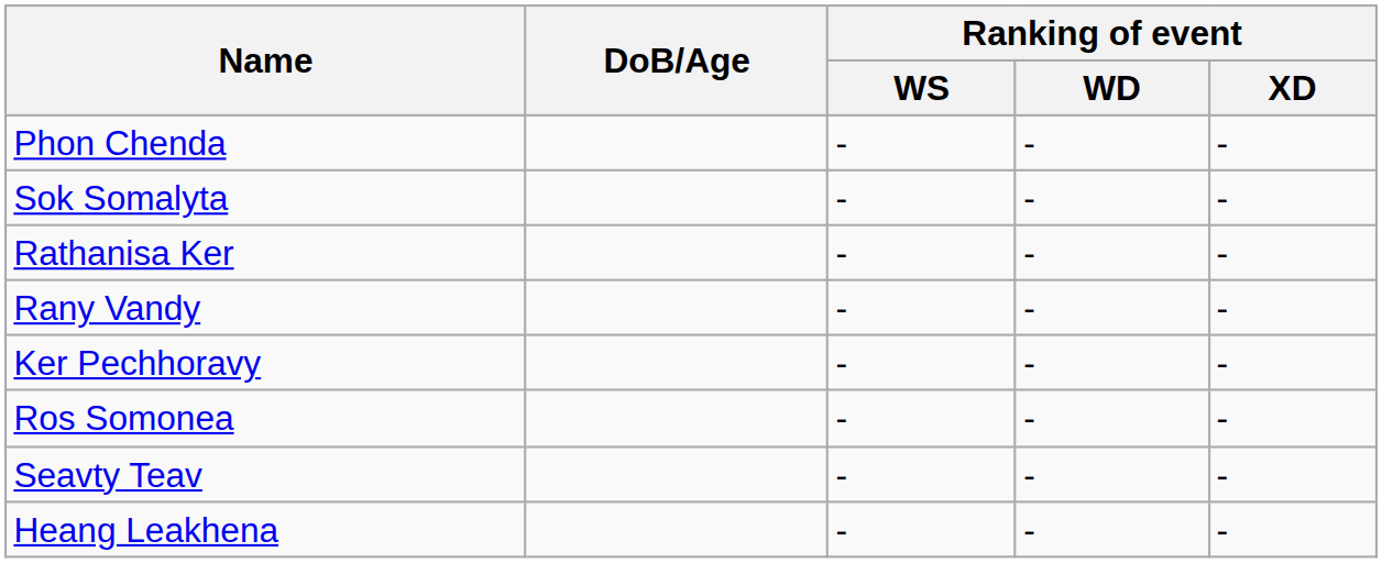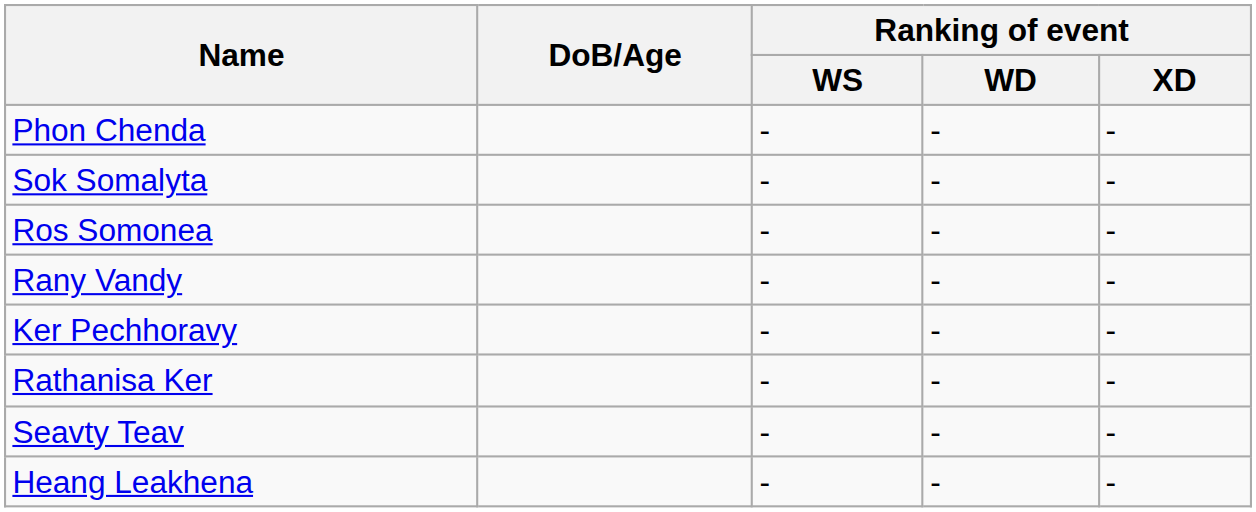rows swapped: Rathanisa Ker <-> Ros Somonea
